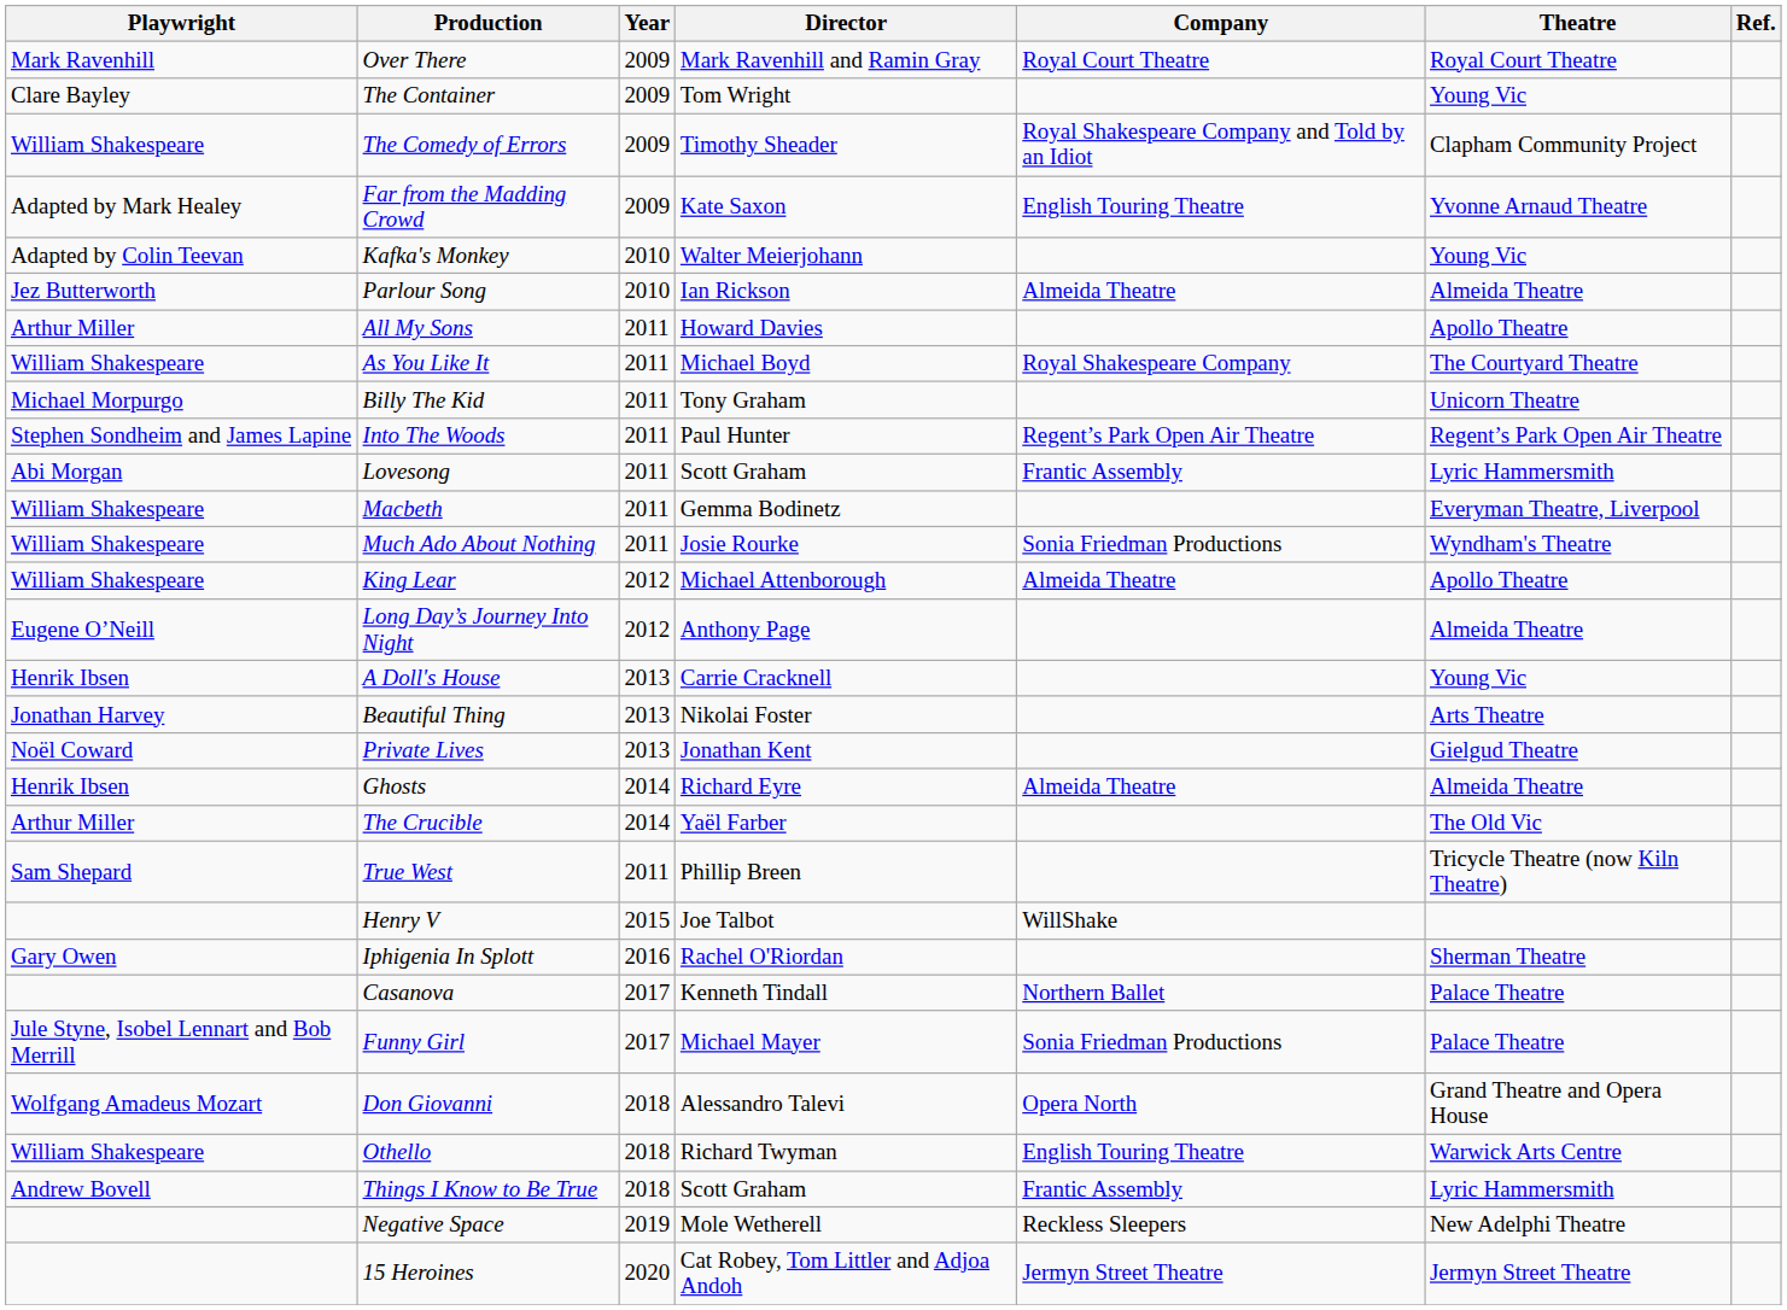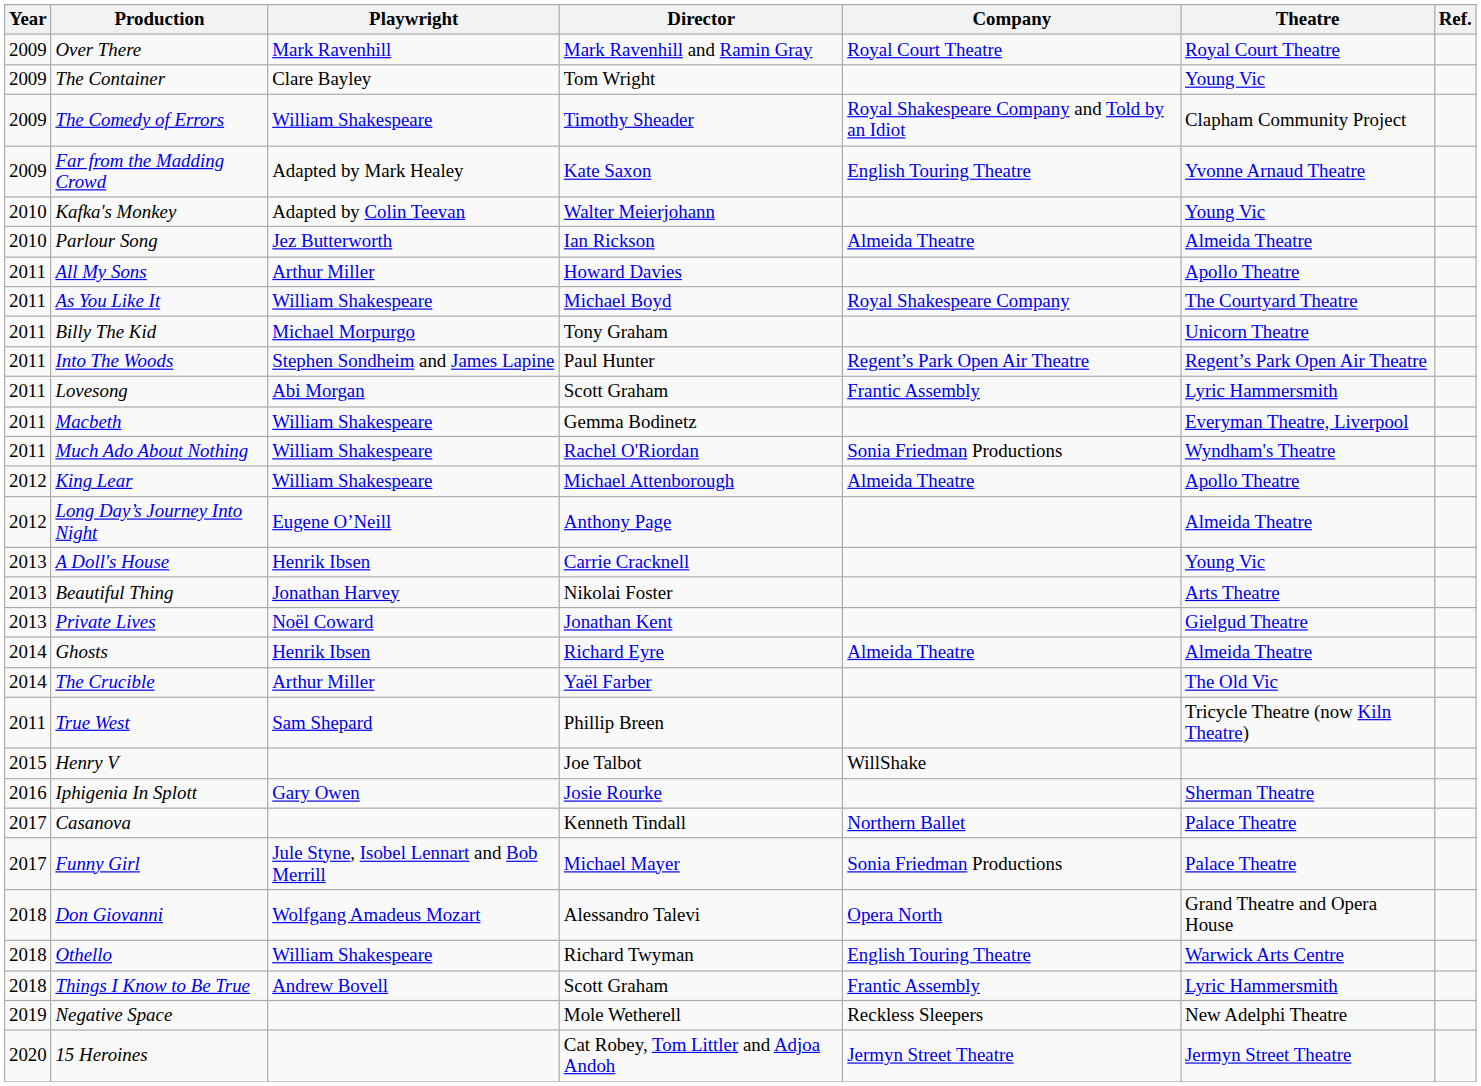columns swapped: Year <-> Playwright
Much Ado About Nothing | Director: Josie Rourke -> Rachel O'Riordan
Iphigenia In Splott | Director: Rachel O'Riordan -> Josie Rourke
